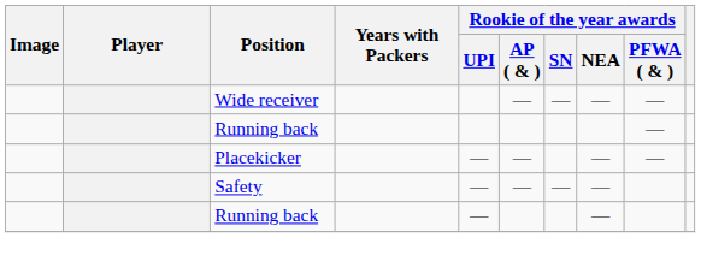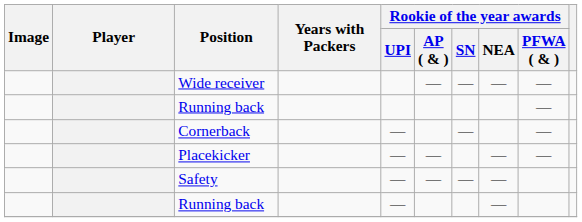+ row: Cornerback | — | — | —
